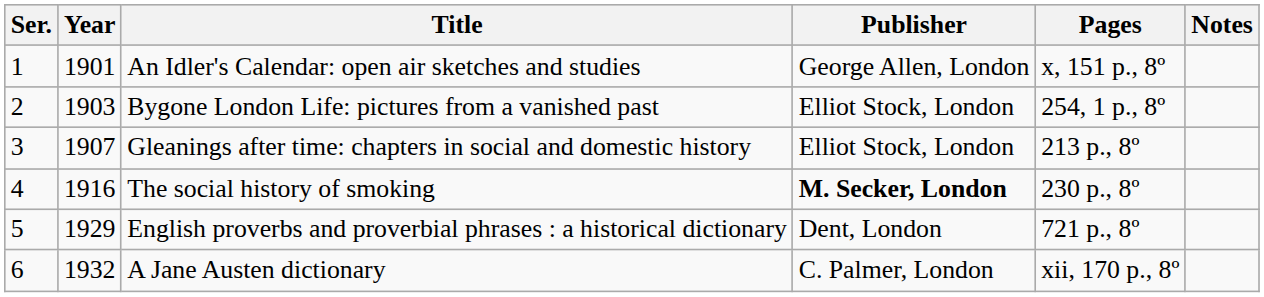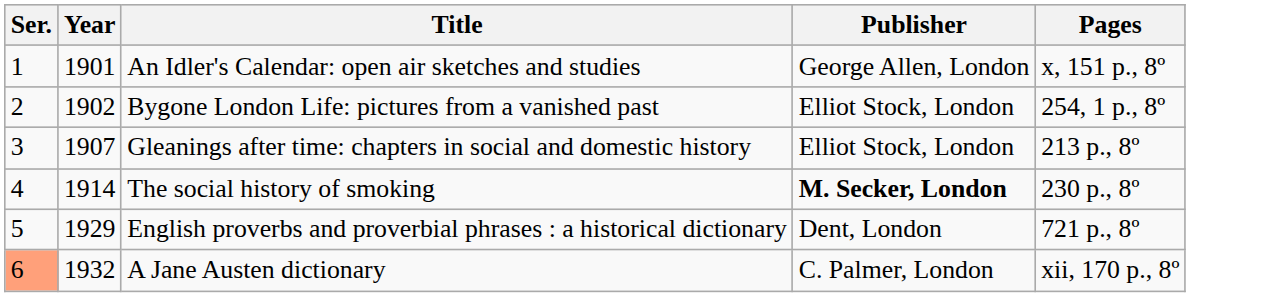- column: Notes
Bygone London Life: pictures from a vanished past | Year: 1903 -> 1902
The social history of smoking | Year: 1916 -> 1914
A Jane Austen dictionary | Ser.: no background -> lightsalmon background
